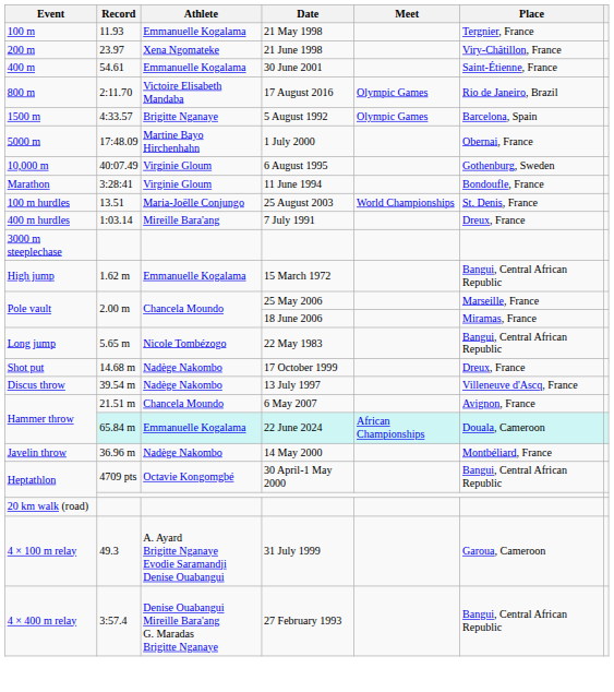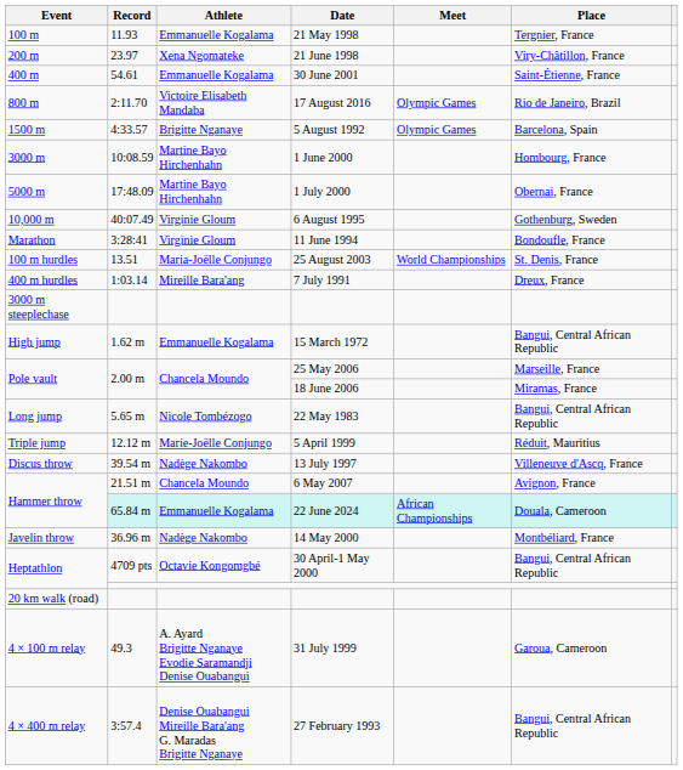+ row: 3000 m | 10:08.59 | Martine Bayo Hirchenhahn | 1 June 2000 | Hombourg, France
+ row: Triple jump | 12.12 m | Marie-Joëlle Conjungo | 5 April 1999 | Réduit, Mauritius
- row: Shot put | 14.68 m | Nadège Nakombo | 17 October 1999 | Dreux, France
